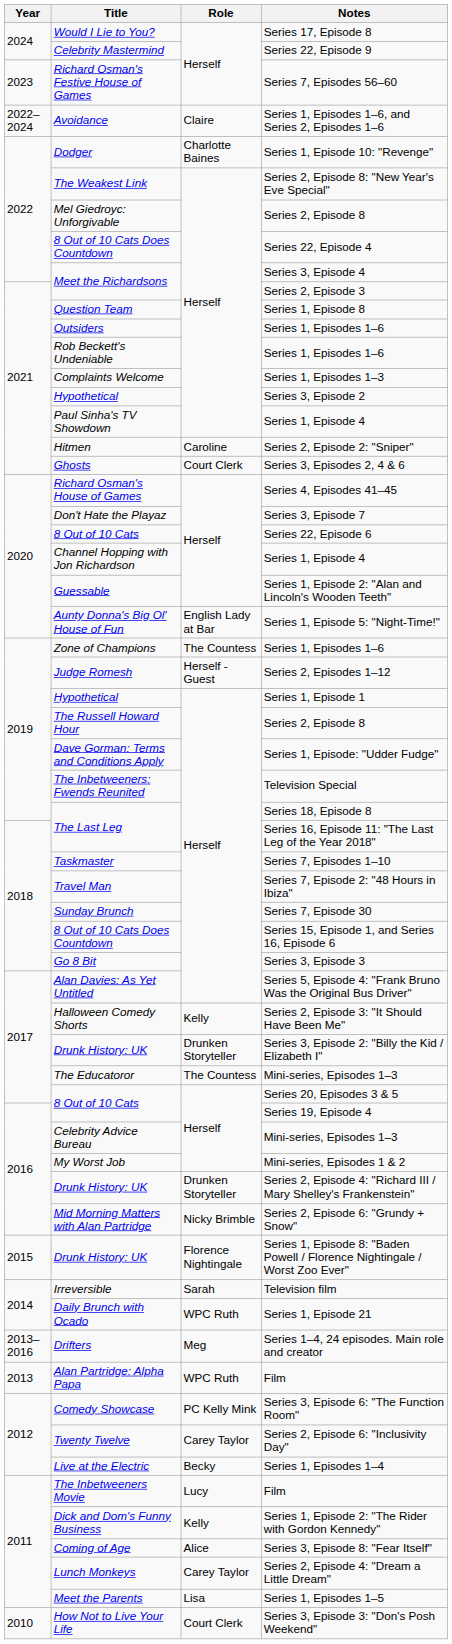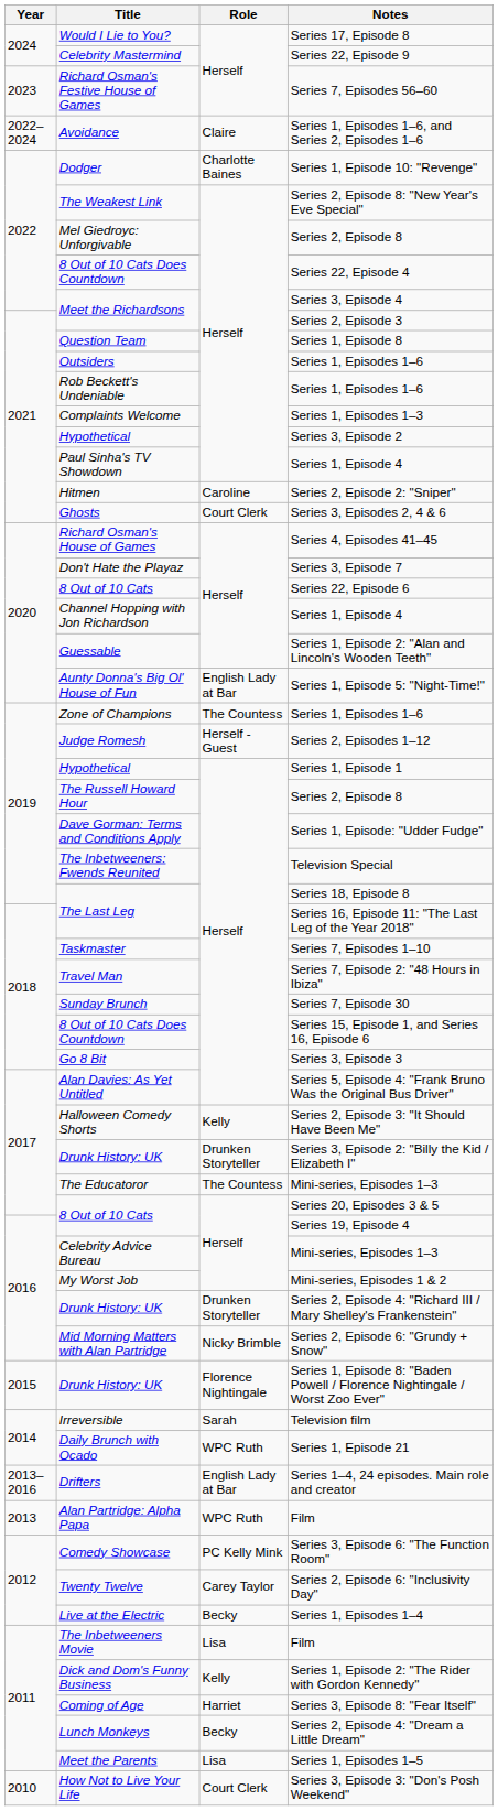Series 1–4, 24 episodes. Main role and creator | Role: Meg -> English Lady at Bar
The Inbetweeners Movie / Film | Role: Lucy -> Lisa
Series 3, Episode 8: "Fear Itself" | Role: Alice -> Harriet
Series 2, Episode 4: "Dream a Little Dream" | Role: Carey Taylor -> Becky
